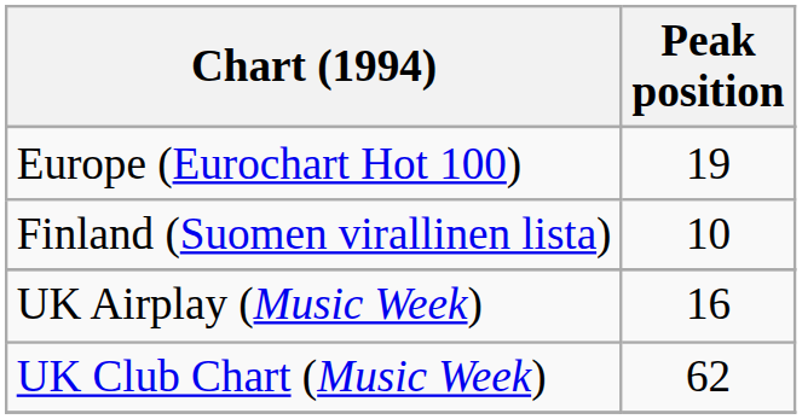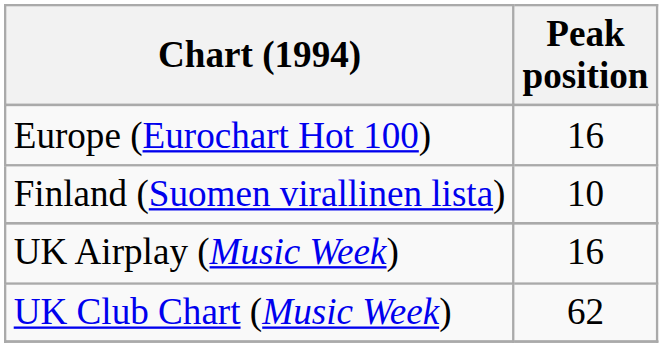Europe (Eurochart Hot 100) | Peak position: 19 -> 16
